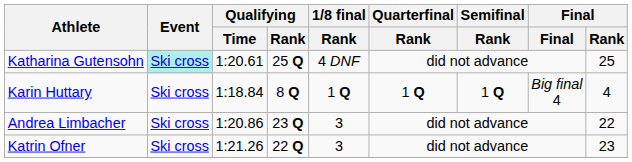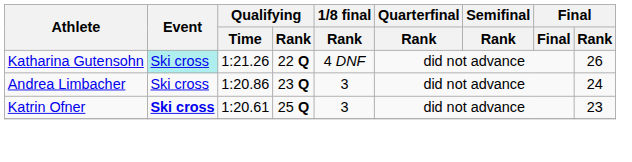Katharina Gutensohn | Qualifying / Time: 1:20.61 -> 1:21.26
Katharina Gutensohn | Qualifying / Rank: 25 Q -> 22 Q
Katharina Gutensohn | Final / Rank: 25 -> 26
- row: Karin Huttary | Ski cross | 1:18.84 | 8 Q | 1 Q | 1 Q | 1 Q | Big final 4 | 4
Andrea Limbacher | Final / Rank: 22 -> 24
Katrin Ofner | Event: normal -> bold
Katrin Ofner | Qualifying / Time: 1:21.26 -> 1:20.61
Katrin Ofner | Qualifying / Rank: 22 Q -> 25 Q
